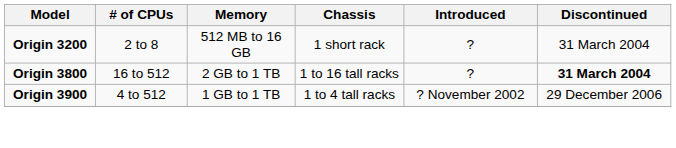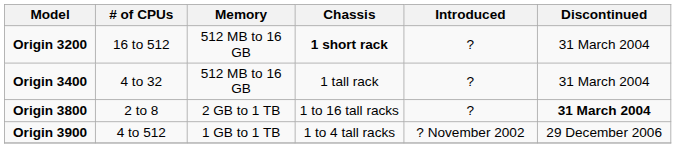Origin 3200 | # of CPUs: 2 to 8 -> 16 to 512
Origin 3200 | Chassis: normal -> bold
+ row: Origin 3400 | 4 to 32 | 512 MB to 16 GB | 1 tall rack | ? | 31 March 2004
Origin 3800 | # of CPUs: 16 to 512 -> 2 to 8
